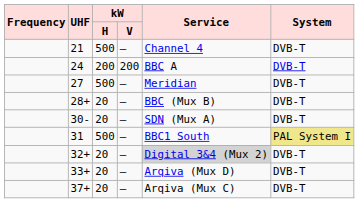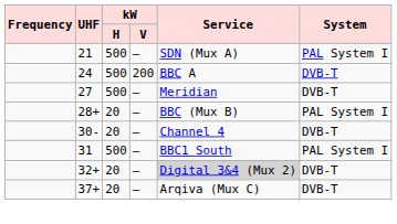21 | Service: Channel 4 -> SDN (Mux A)
21 | System: DVB-T -> PAL System I
24 | kW / H: 200 -> 500
28+ | System: DVB-T -> PAL System I
30- | Service: SDN (Mux A) -> Channel 4
31 | System: khaki background -> no background
- row: 33+ | 20 | — | Arqiva (Mux D) | DVB-T
